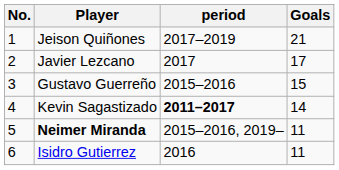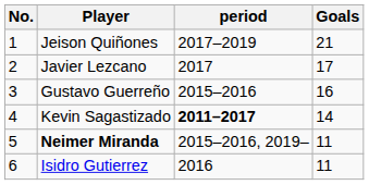Gustavo Guerreño | Goals: 15 -> 16
